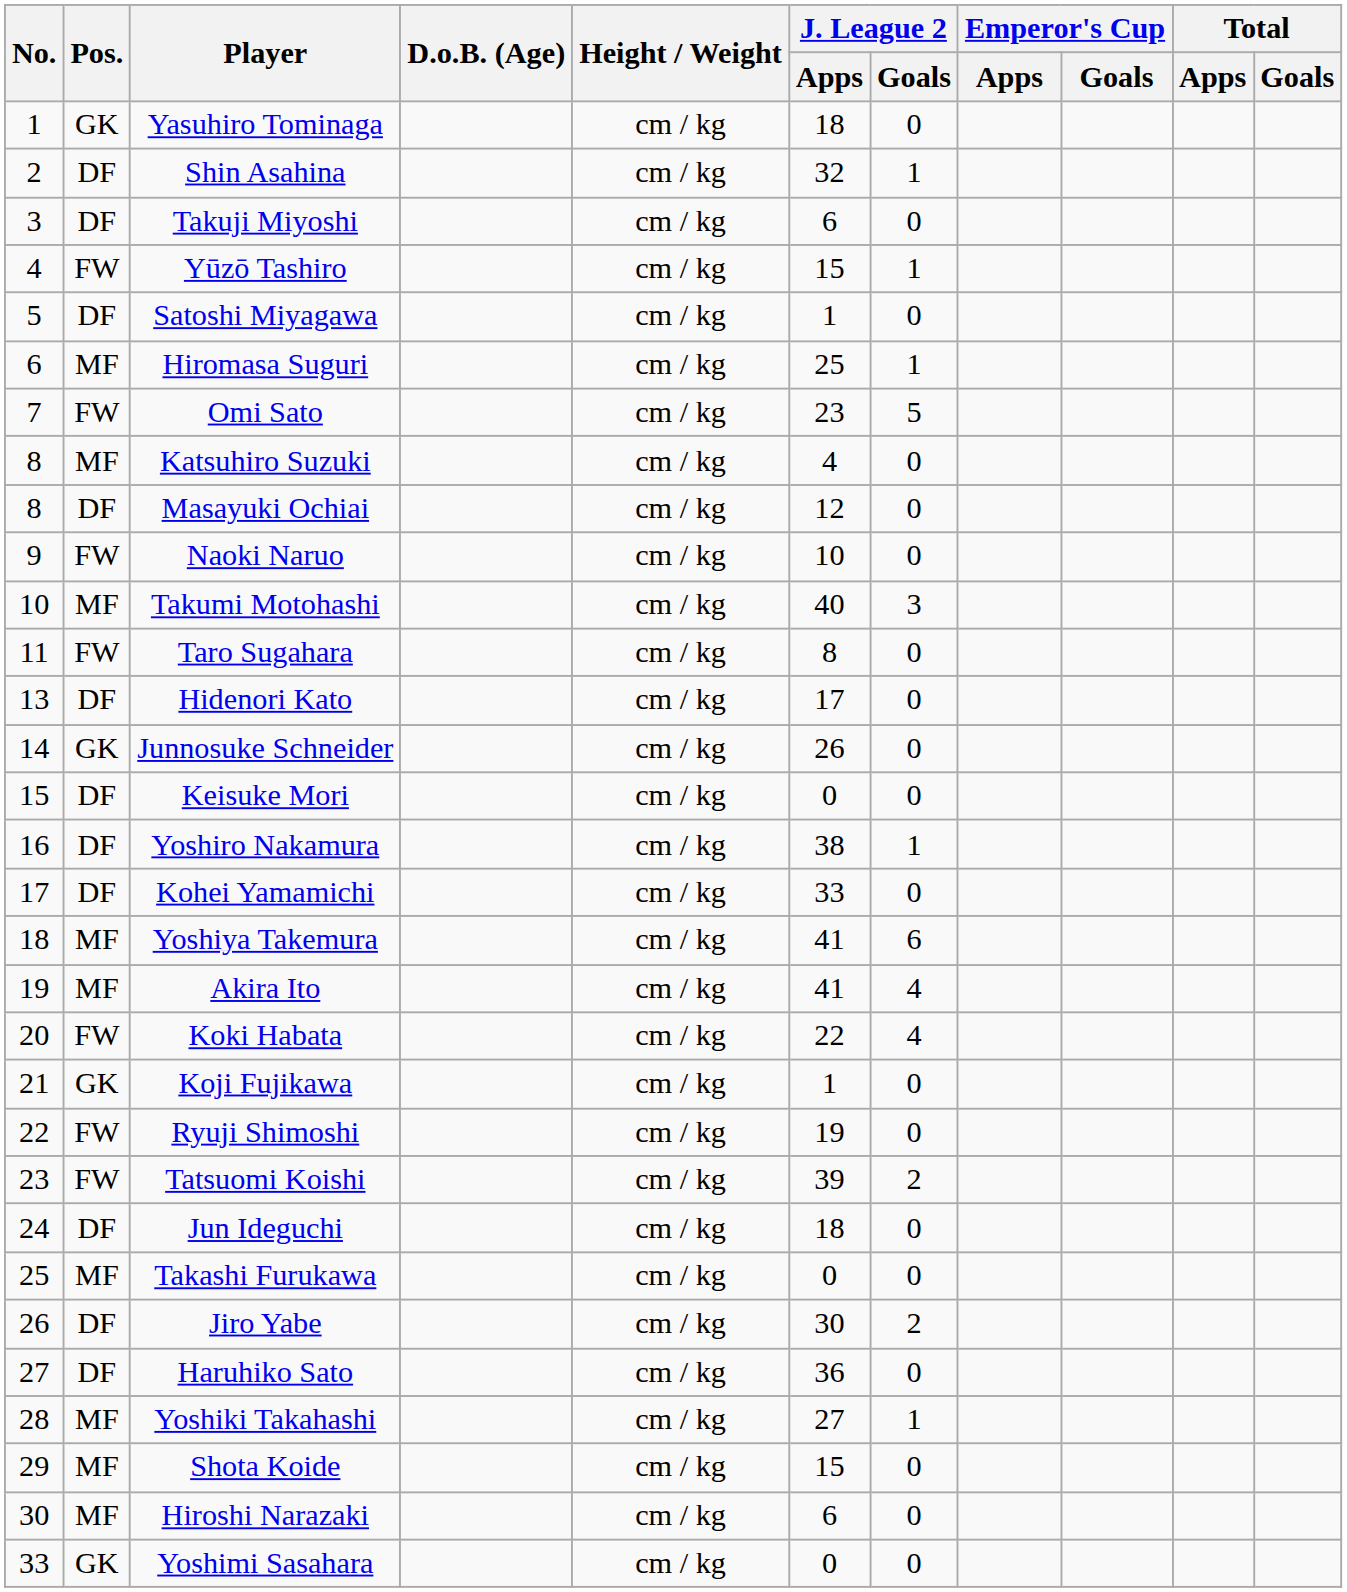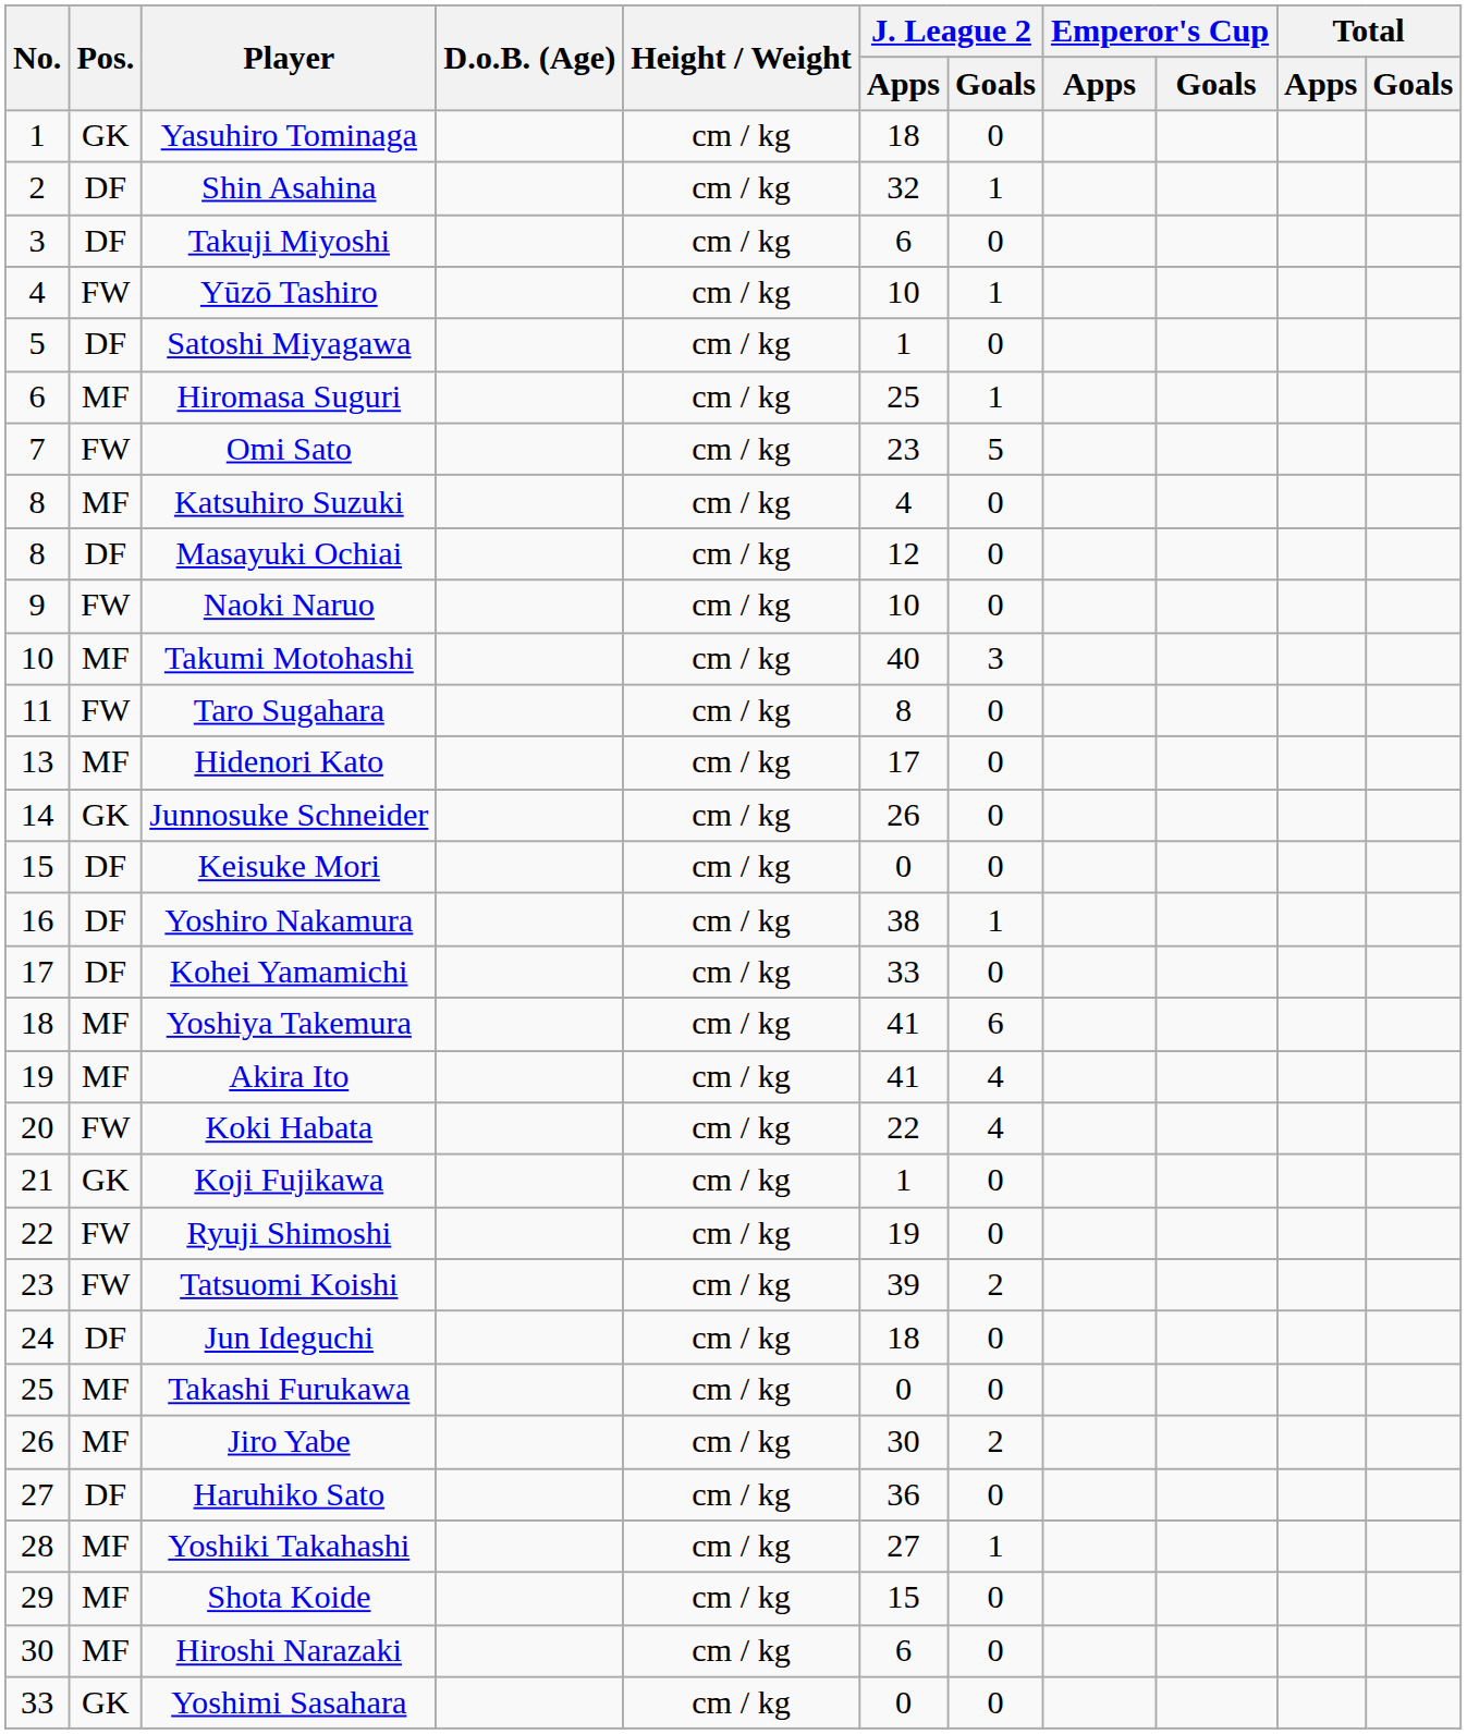Yūzō Tashiro | J. League 2 / Apps: 15 -> 10
Hidenori Kato | Pos.: DF -> MF
Jiro Yabe | Pos.: DF -> MF
